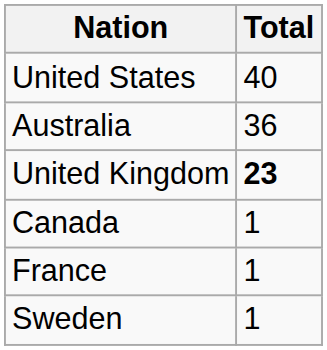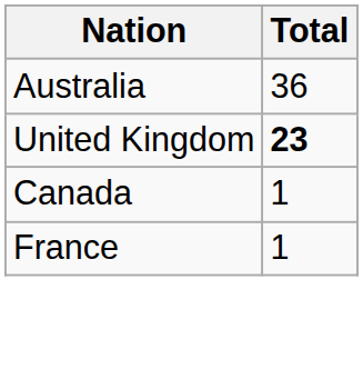- row: United States | 40
- row: Sweden | 1
